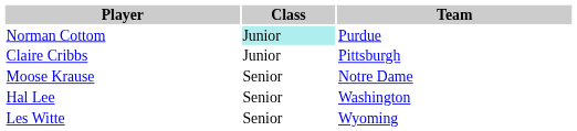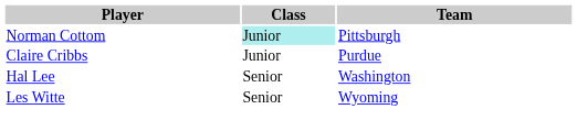Norman Cottom | Team: Purdue -> Pittsburgh
Claire Cribbs | Team: Pittsburgh -> Purdue
- row: Moose Krause | Senior | Notre Dame
